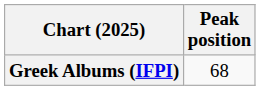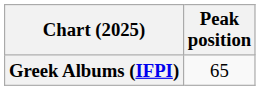Greek Albums (IFPI) | Peak position: 68 -> 65
